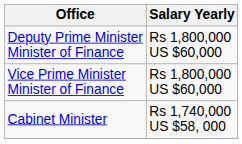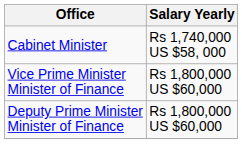rows swapped: Deputy Prime Minister Minister of Finance <-> Cabinet Minister
